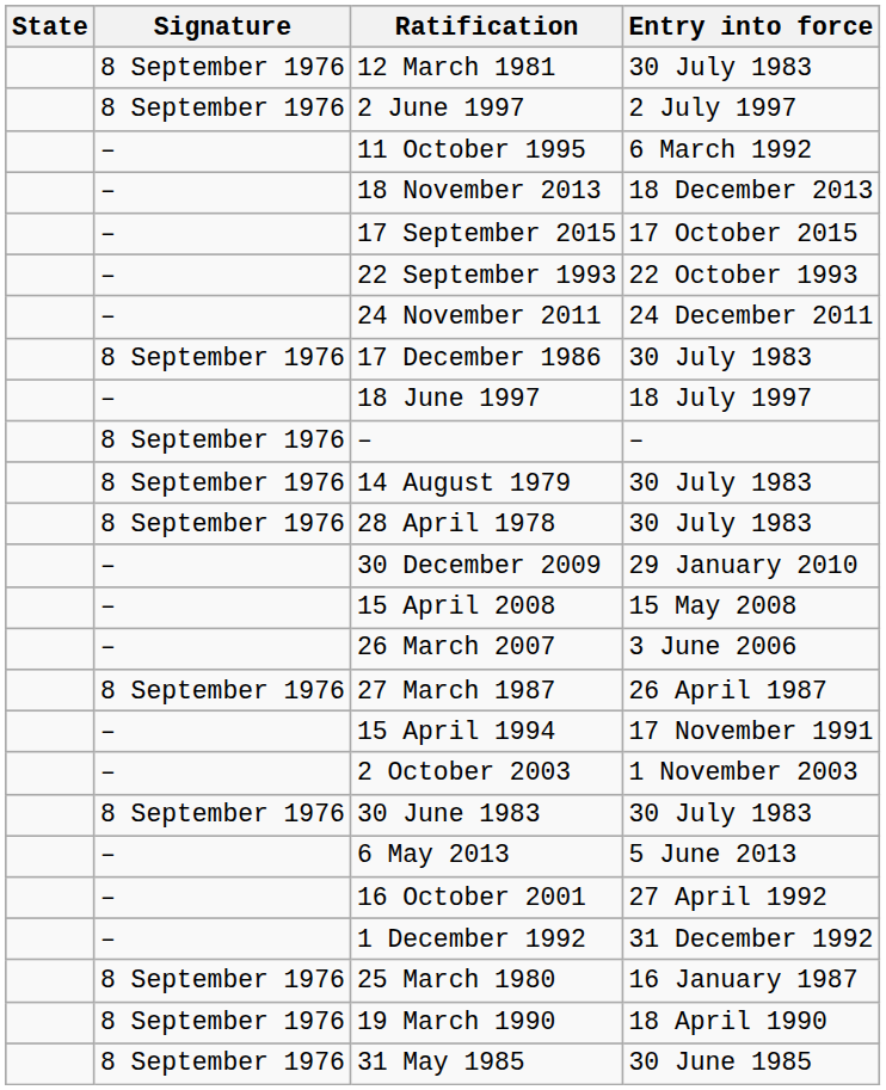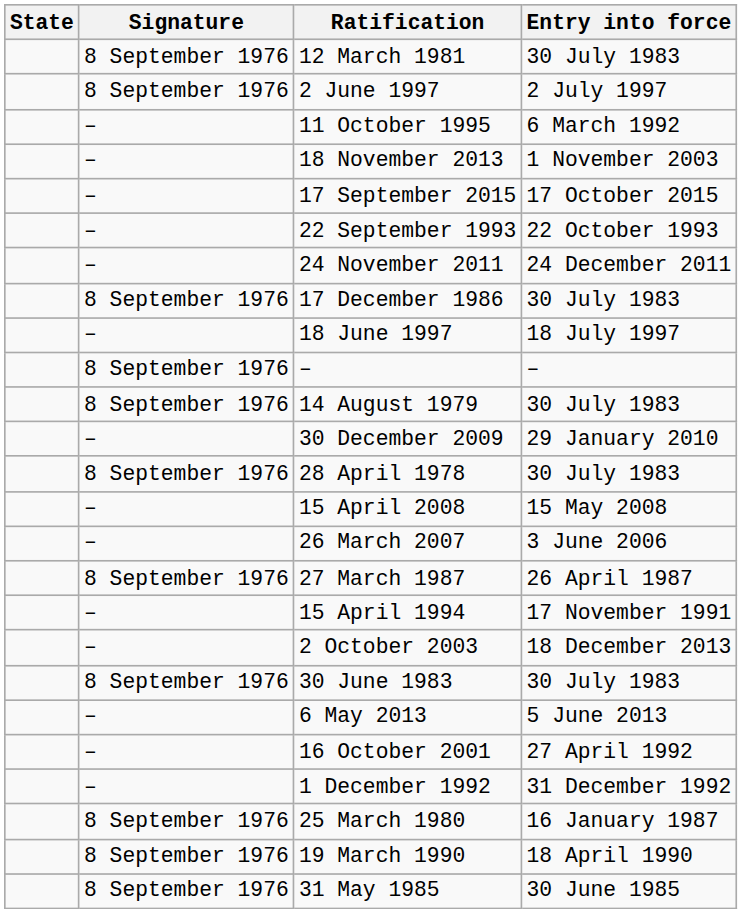18 November 2013 | Entry into force: 18 December 2013 -> 1 November 2003
rows swapped: 30 December 2009 <-> 28 April 1978
2 October 2003 | Entry into force: 1 November 2003 -> 18 December 2013
